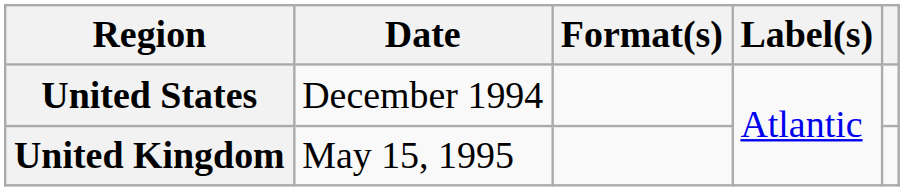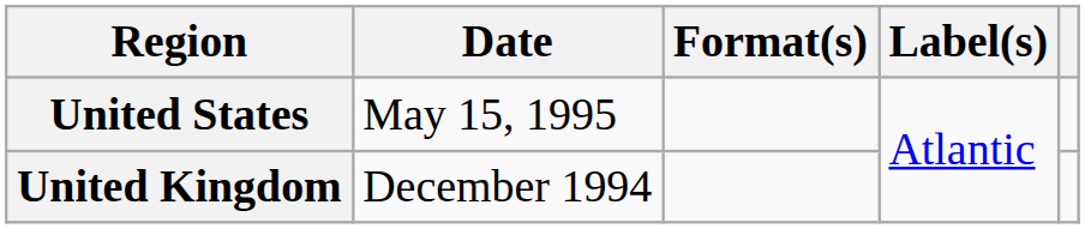United States | Date: December 1994 -> May 15, 1995
United Kingdom | Date: May 15, 1995 -> December 1994
